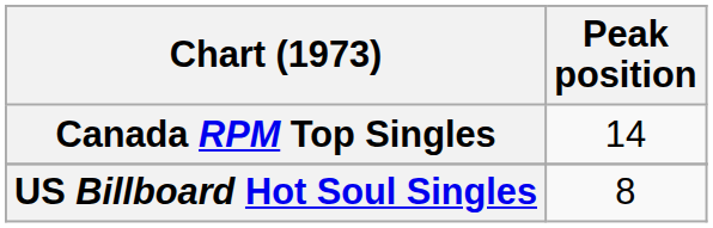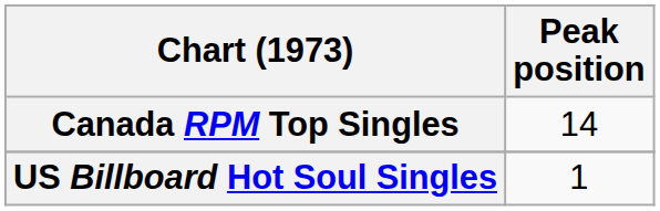US Billboard Hot Soul Singles | Peak position: 8 -> 1
